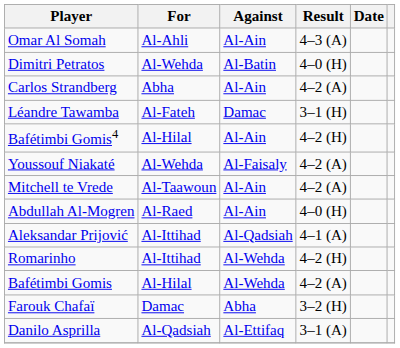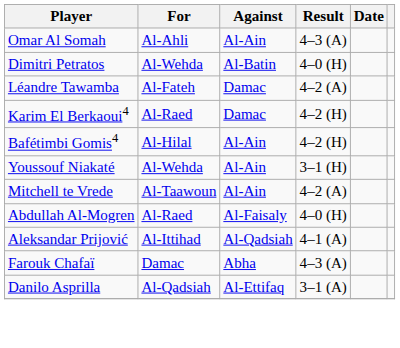- row: Carlos Strandberg | Abha | Al-Ain | 4–2 (A)
Léandre Tawamba | Result: 3–1 (H) -> 4–2 (A)
+ row: Karim El Berkaoui4 | Al-Raed | Damac | 4–2 (H)
Youssouf Niakaté | Against: Al-Faisaly -> Al-Ain
Youssouf Niakaté | Result: 4–2 (A) -> 3–1 (H)
Abdullah Al-Mogren | Against: Al-Ain -> Al-Faisaly
- row: Romarinho | Al-Ittihad | Al-Wehda | 4–2 (H)
- row: Bafétimbi Gomis | Al-Hilal | Al-Wehda | 4–2 (A)
Farouk Chafaï | Result: 3–2 (H) -> 4–3 (A)
